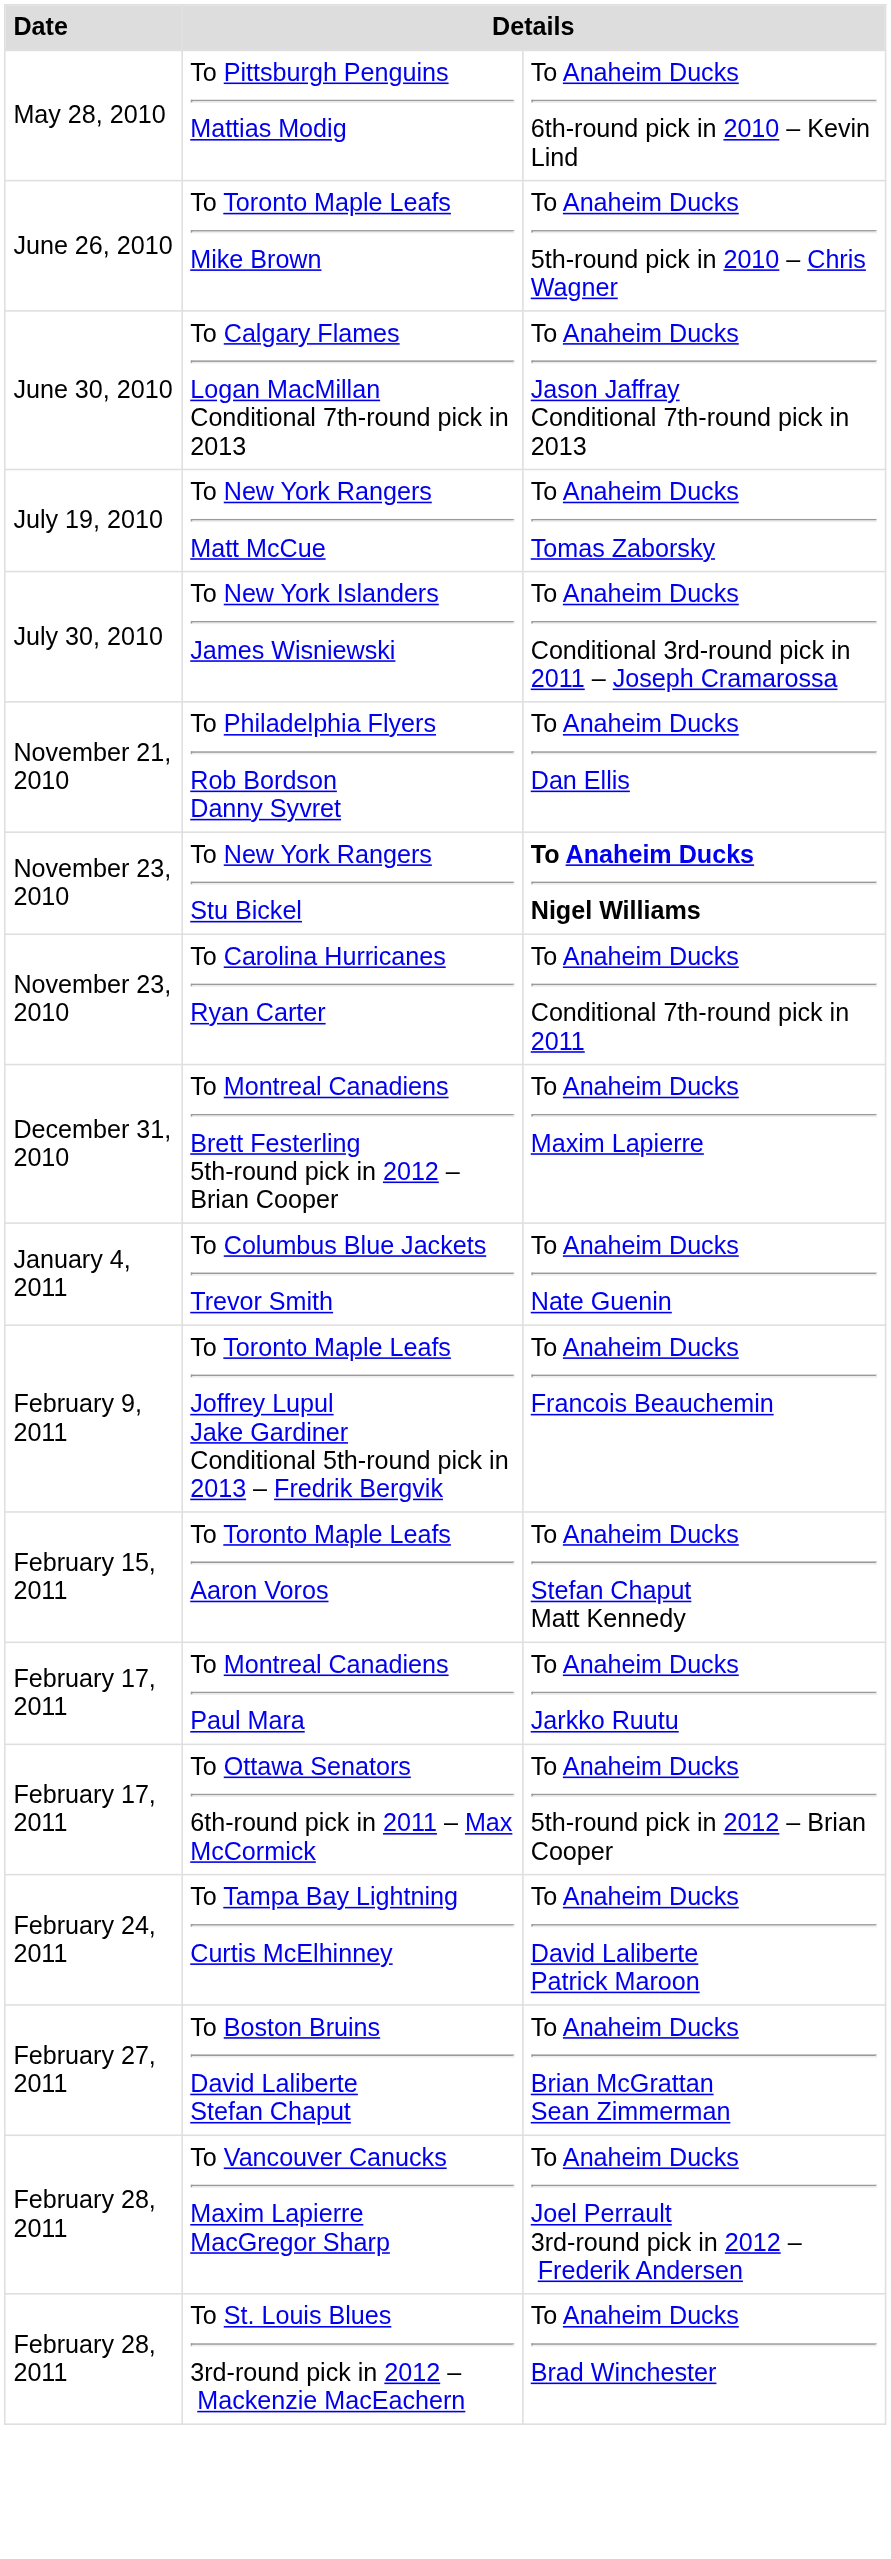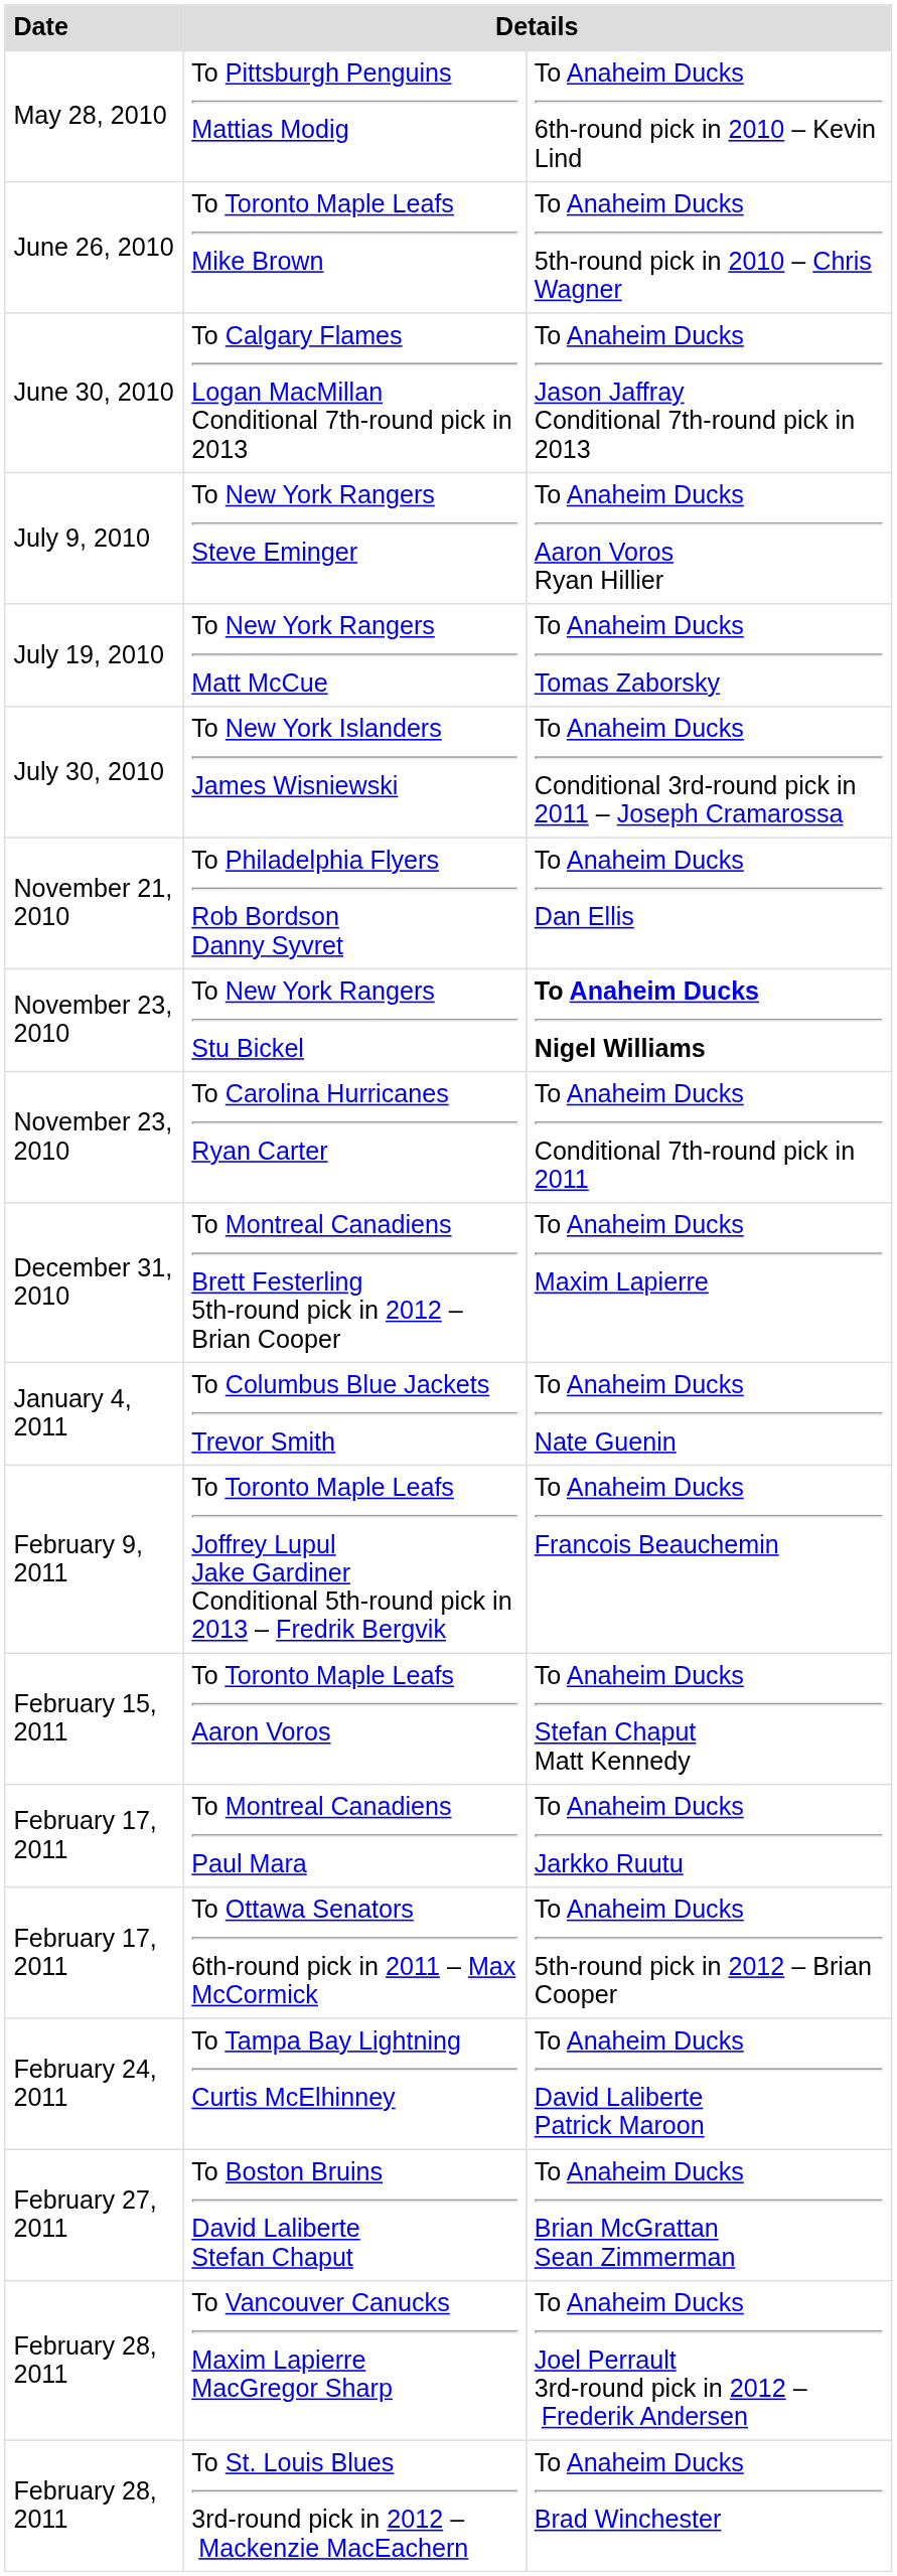+ row: July 9, 2010 | To New York Rangers Steve Eminger | To Anaheim Ducks Aaron Voros Ryan Hillier
